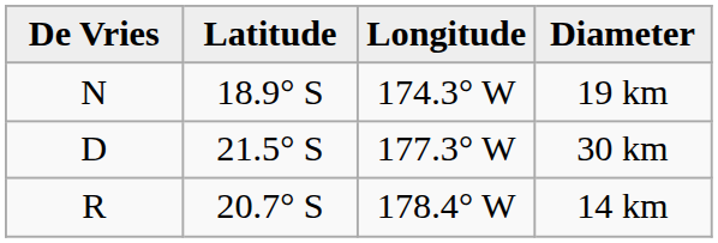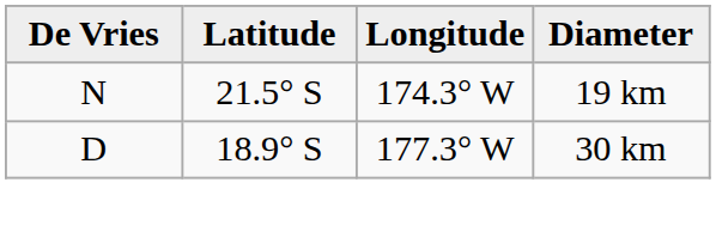19 km | Latitude: 18.9° S -> 21.5° S
30 km | Latitude: 21.5° S -> 18.9° S
- row: R | 20.7° S | 178.4° W | 14 km
